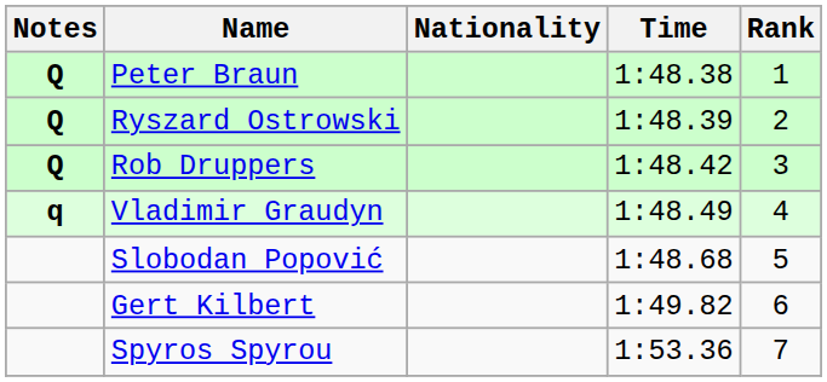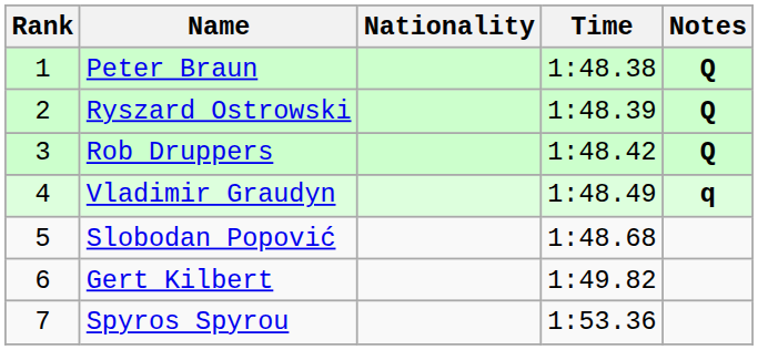columns swapped: Rank <-> Notes
